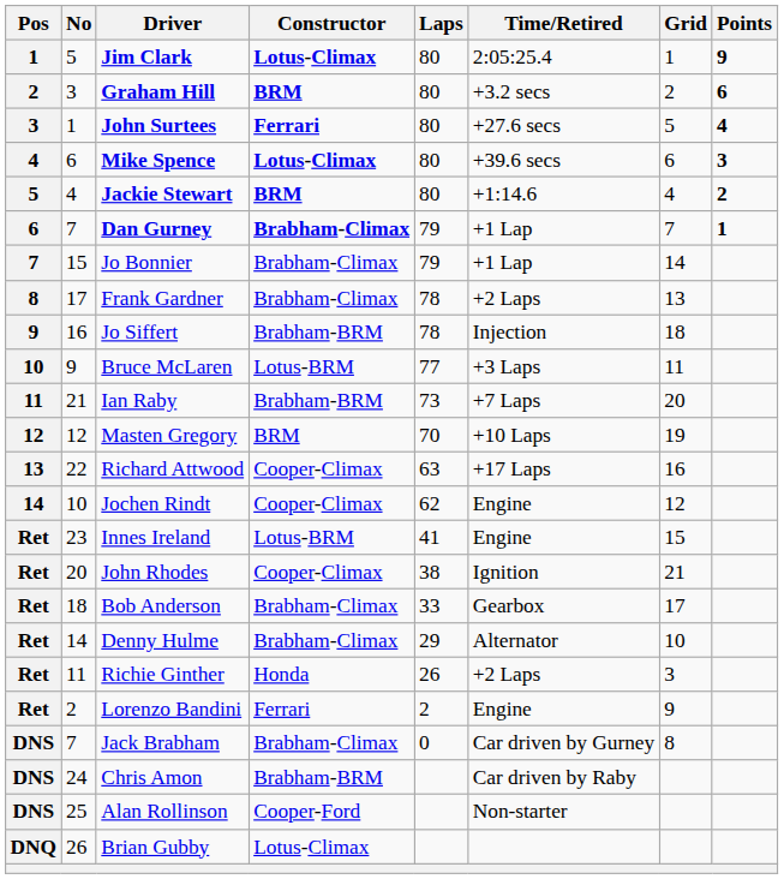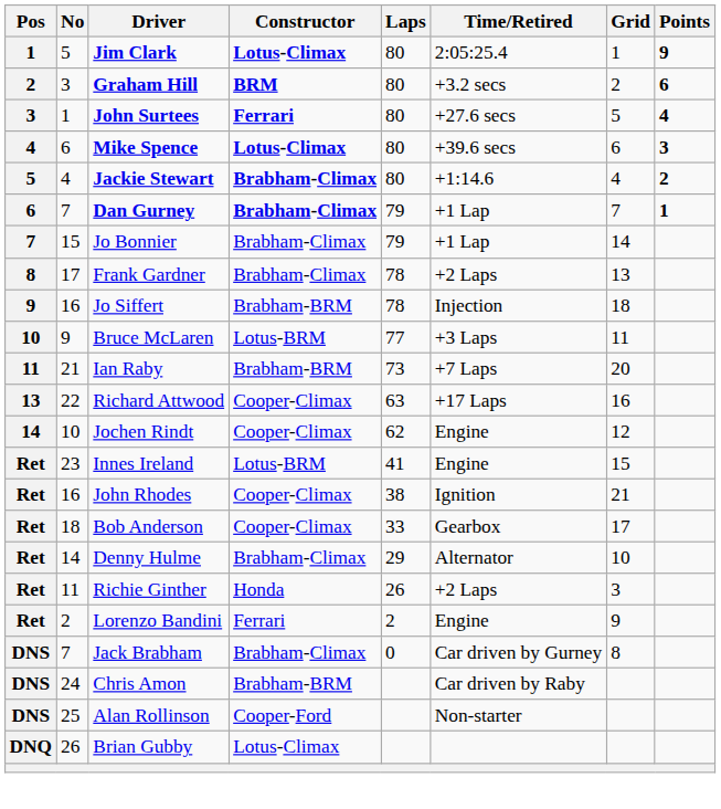Jackie Stewart | Constructor: BRM -> Brabham-Climax
- row: 12 | 12 | Masten Gregory | BRM | 70 | +10 Laps | 19
John Rhodes | No: 20 -> 16
Bob Anderson | Constructor: Brabham-Climax -> Cooper-Climax
